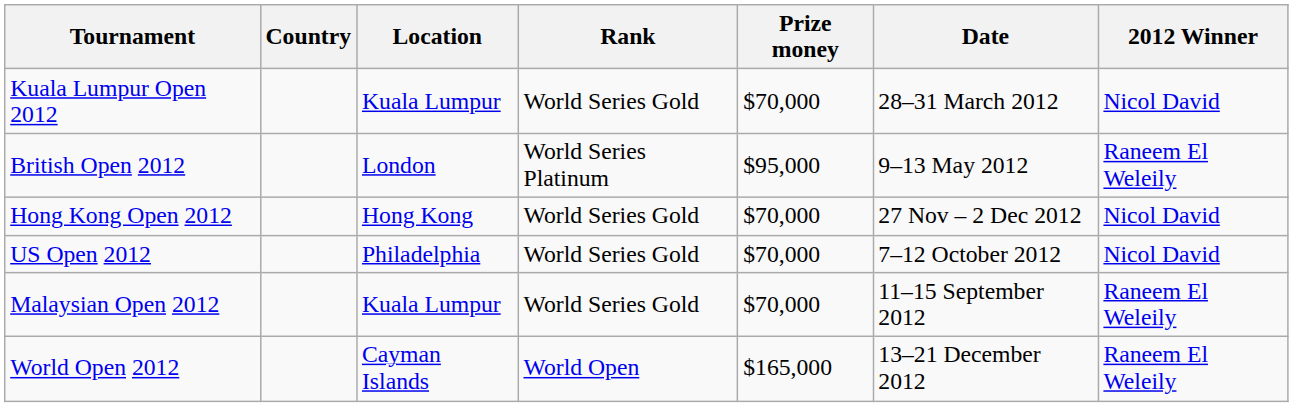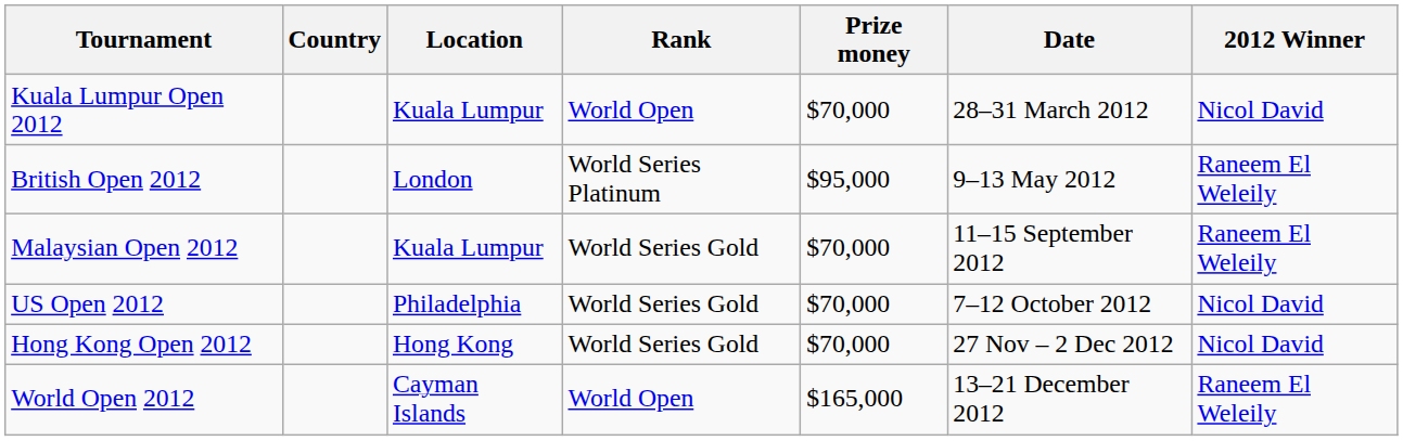Kuala Lumpur Open 2012 | Rank: World Series Gold -> World Open
rows swapped: Malaysian Open 2012 <-> Hong Kong Open 2012
